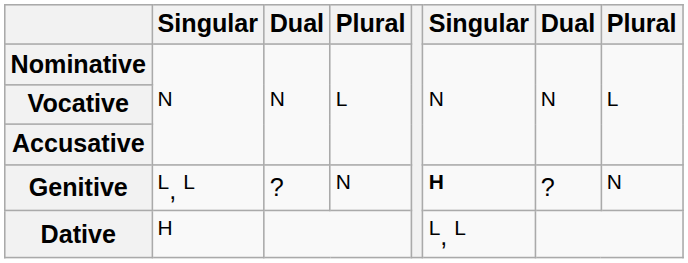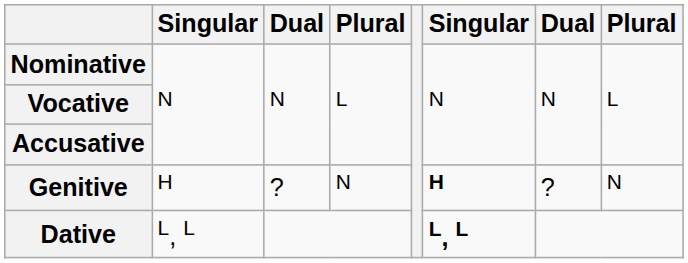Genitive | column 2: L, L -> H
Dative | column 2: H -> L, L
Dative | column 6: normal -> bold
